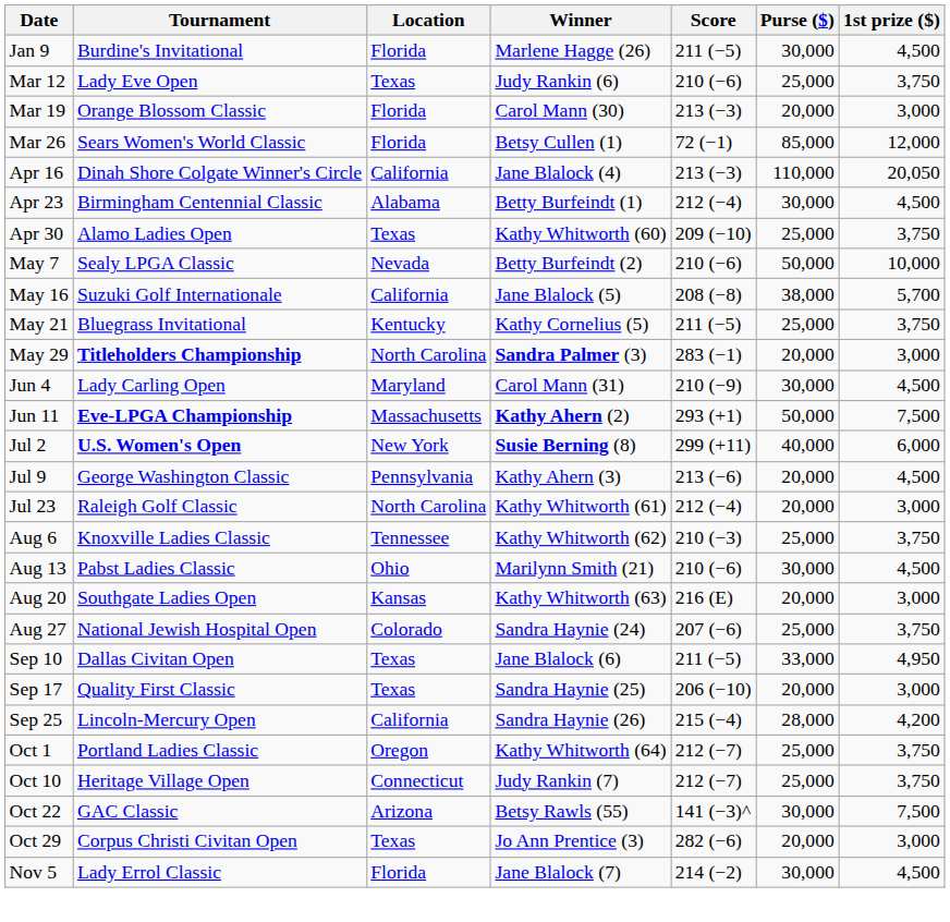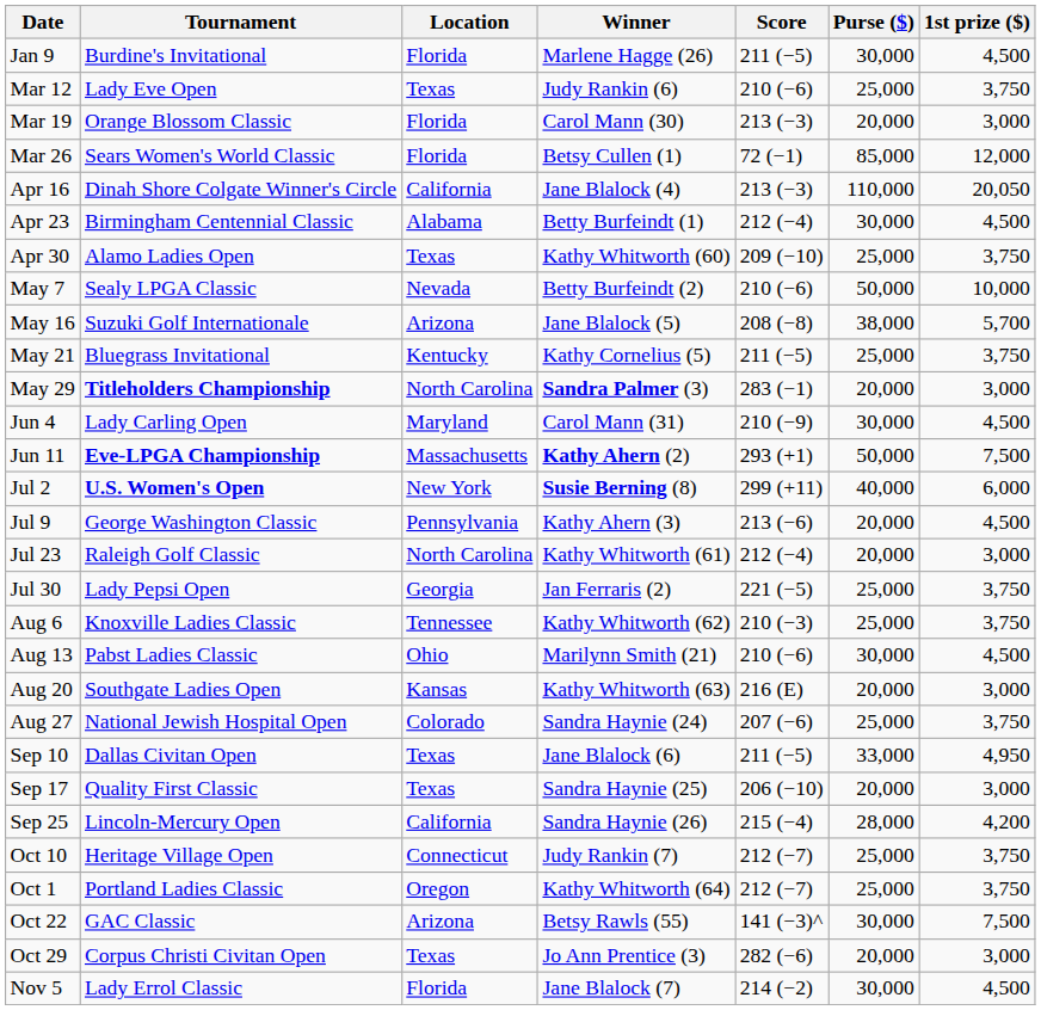May 16 | Location: California -> Arizona
+ row: Jul 30 | Lady Pepsi Open | Georgia | Jan Ferraris (2) | 221 (−5) | 25,000 | 3,750
rows swapped: Oct 1 <-> Oct 10
